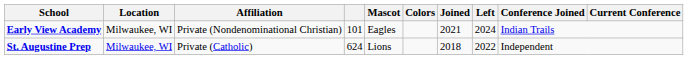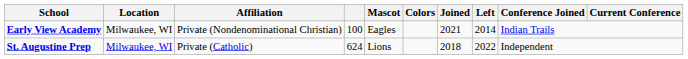Early View Academy | column 4: 101 -> 100
Early View Academy | Left: 2024 -> 2014
